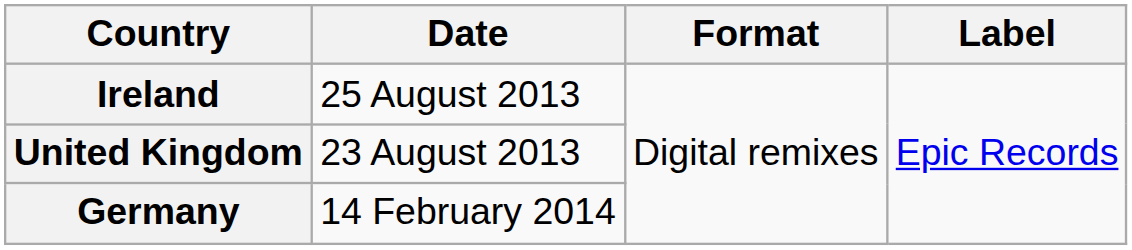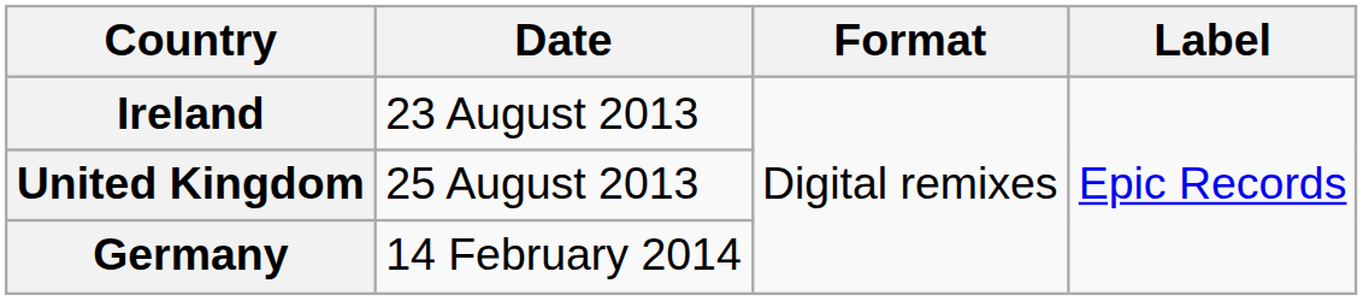Ireland | Date: 25 August 2013 -> 23 August 2013
United Kingdom | Date: 23 August 2013 -> 25 August 2013
